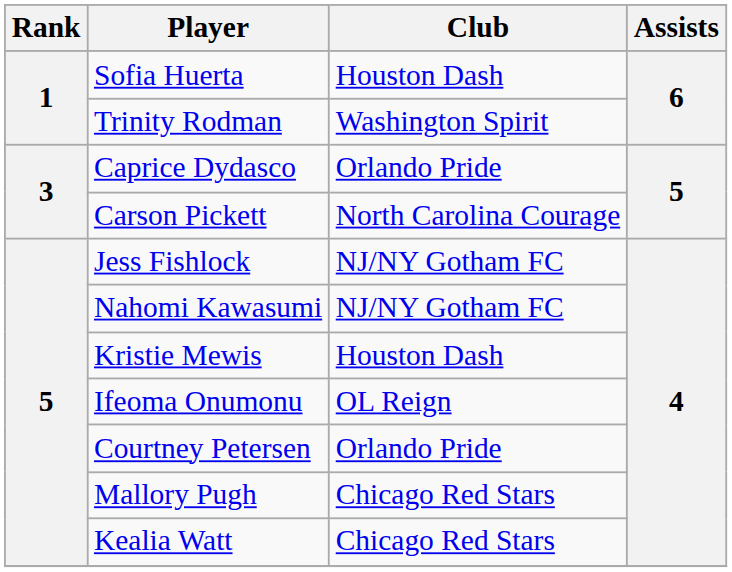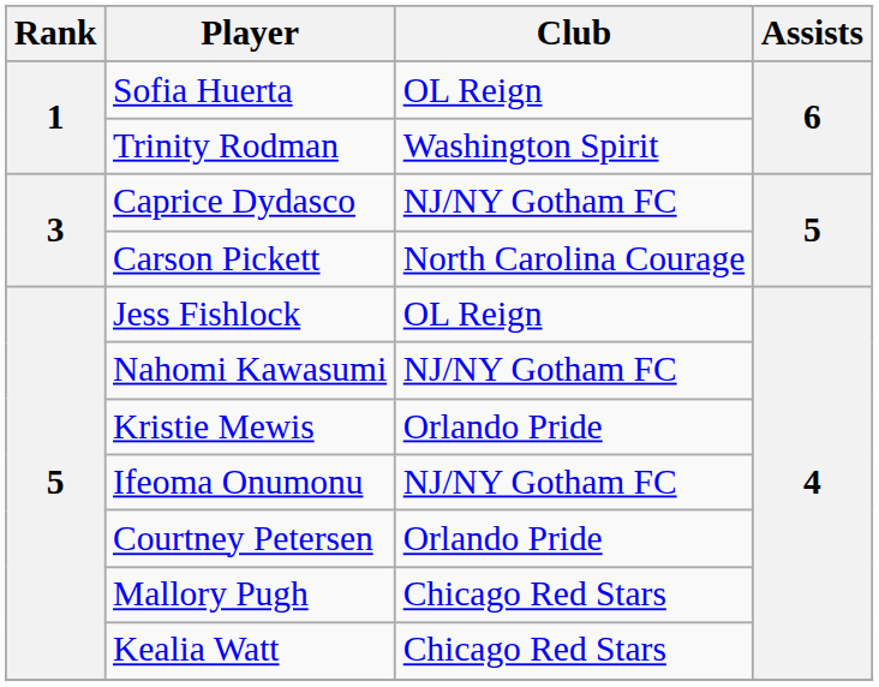Sofia Huerta | Club: Houston Dash -> OL Reign
Caprice Dydasco | Club: Orlando Pride -> NJ/NY Gotham FC
Jess Fishlock | Club: NJ/NY Gotham FC -> OL Reign
Kristie Mewis | Club: Houston Dash -> Orlando Pride
Ifeoma Onumonu | Club: OL Reign -> NJ/NY Gotham FC
